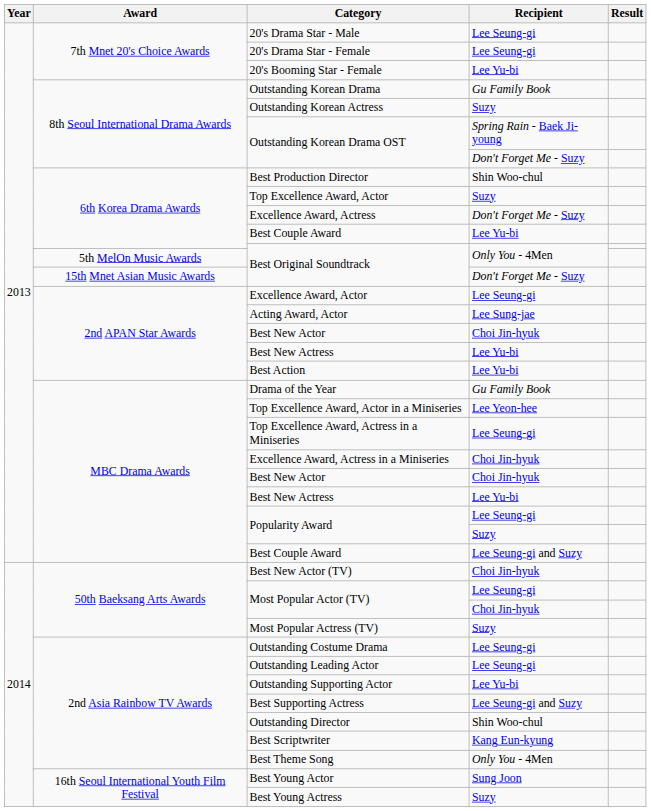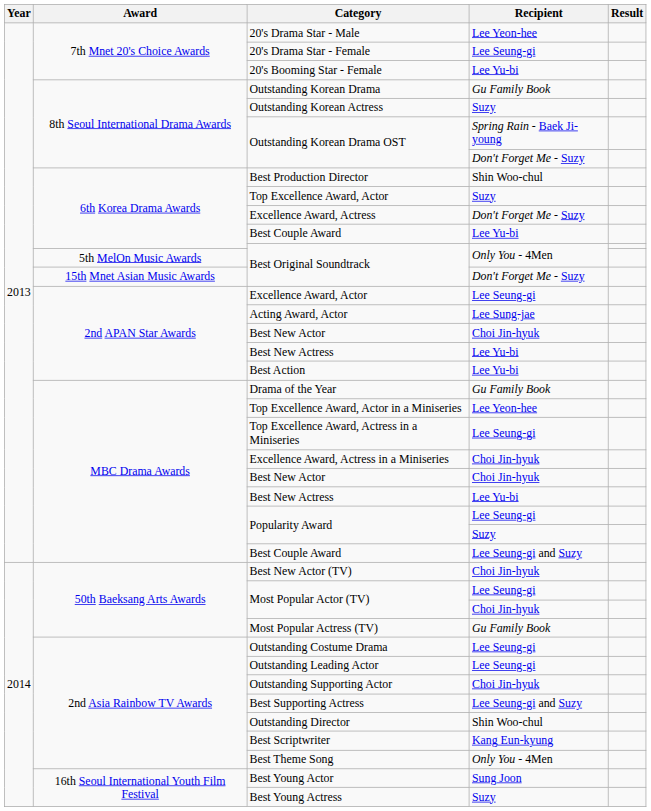20's Drama Star - Male | Recipient: Lee Seung-gi -> Lee Yeon-hee
Most Popular Actress (TV) | Recipient: Suzy -> Gu Family Book
Outstanding Supporting Actor | Recipient: Lee Yu-bi -> Choi Jin-hyuk
